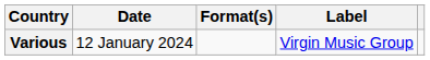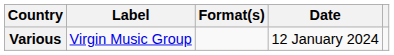columns swapped: Date <-> Label
